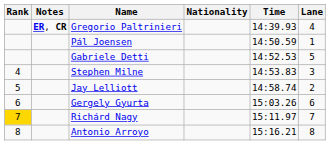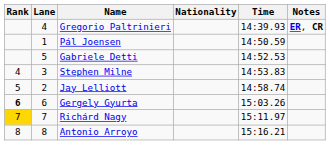columns swapped: Lane <-> Notes
Gergely Gyurta | Rank: normal -> bold
